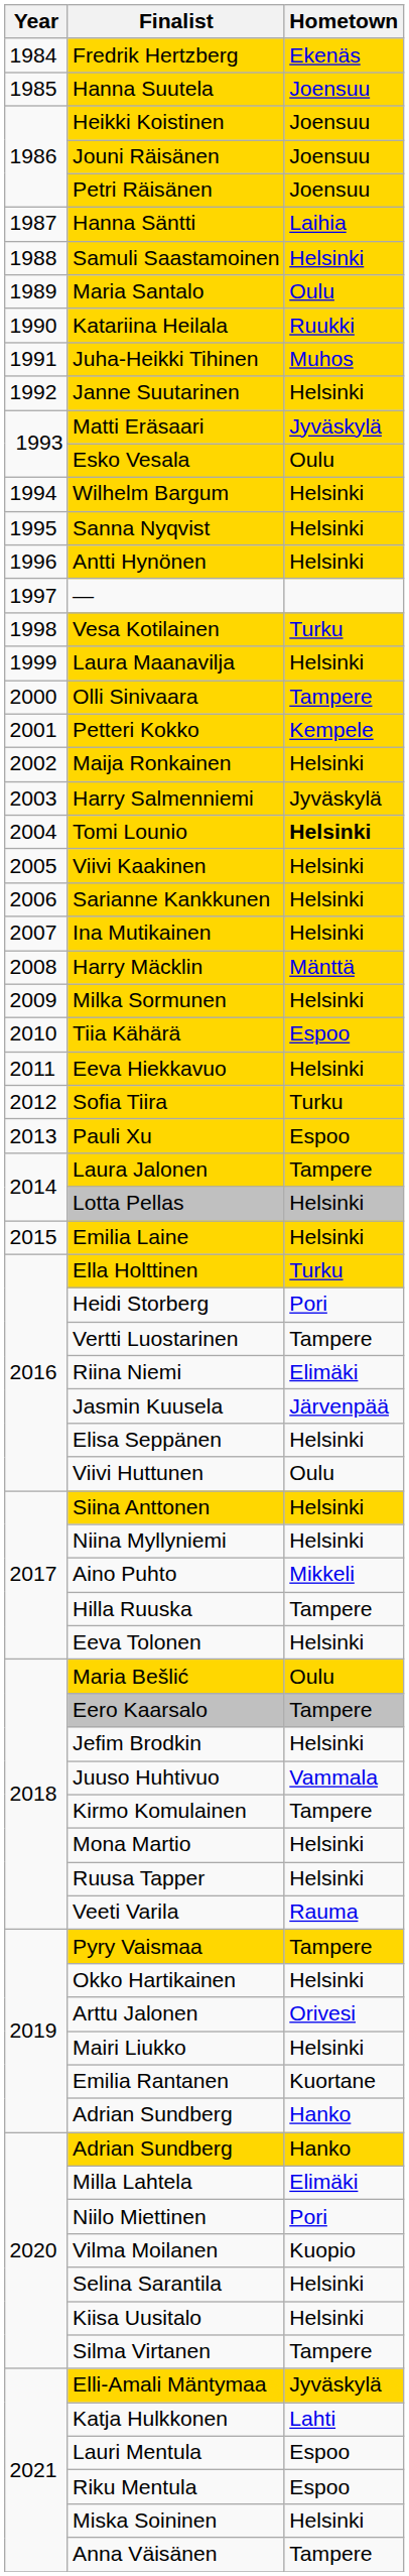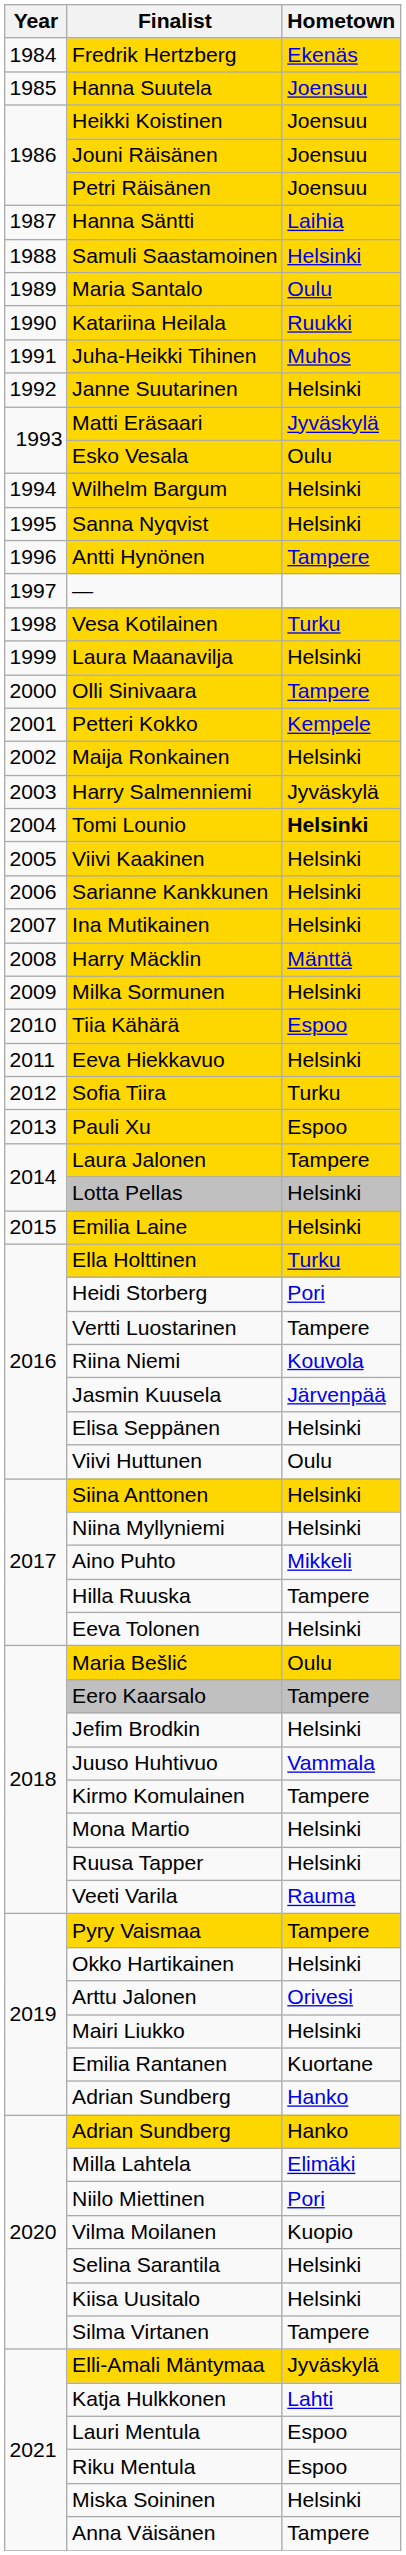Antti Hynönen | Hometown: Helsinki -> Tampere
Riina Niemi | Hometown: Elimäki -> Kouvola
